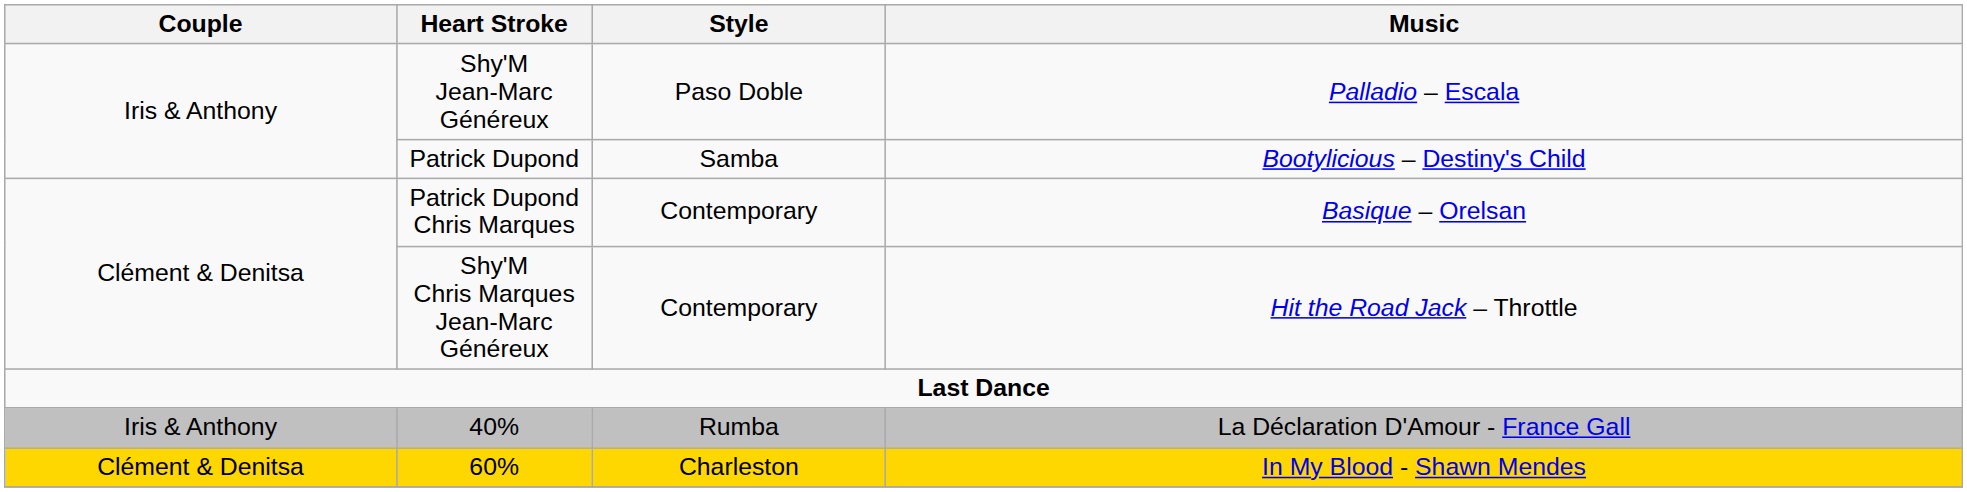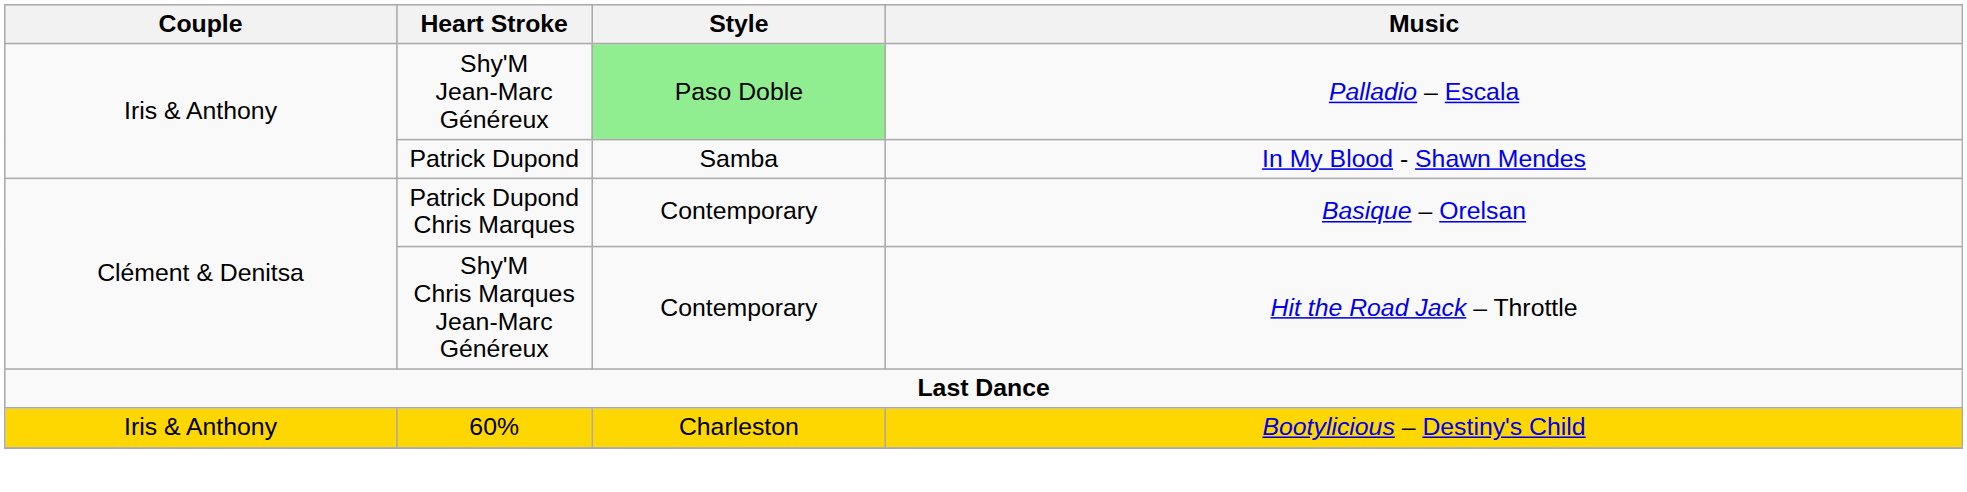Shy'M Jean-Marc Généreux | Style: no background -> lightgreen background
Patrick Dupond | Music: Bootylicious – Destiny's Child -> In My Blood - Shawn Mendes
- row: Iris & Anthony | 40% | Rumba | La Déclaration D'Amour - France Gall
60% | Couple: Clément & Denitsa -> Iris & Anthony
60% | Music: In My Blood - Shawn Mendes -> Bootylicious – Destiny's Child
